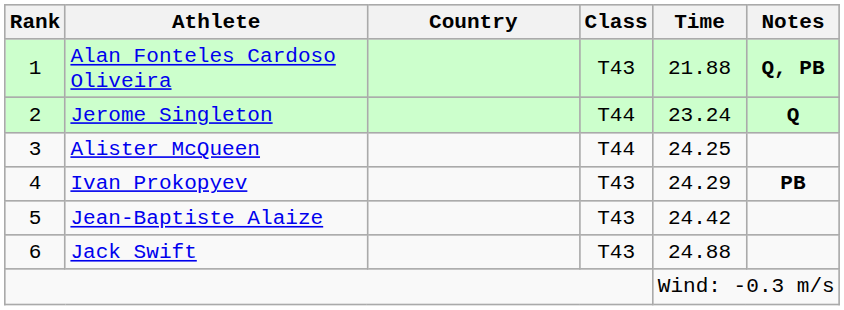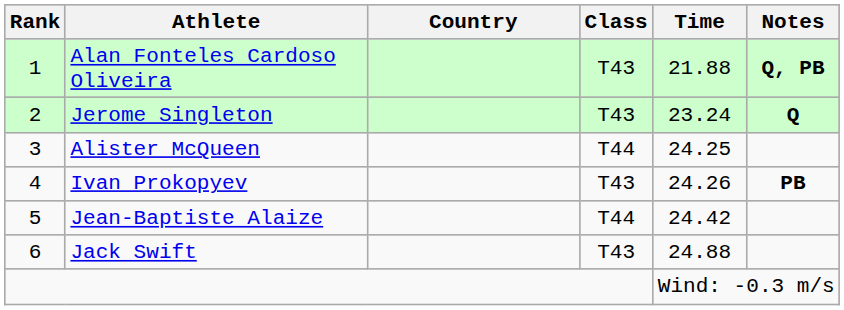Jerome Singleton | Class: T44 -> T43
Ivan Prokopyev | Time: 24.29 -> 24.26
Jean-Baptiste Alaize | Class: T43 -> T44
